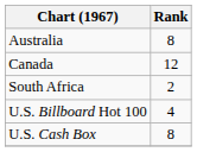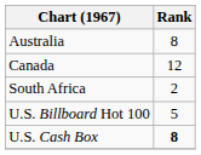U.S. Billboard Hot 100 | Rank: 4 -> 5
U.S. Cash Box | Rank: normal -> bold
